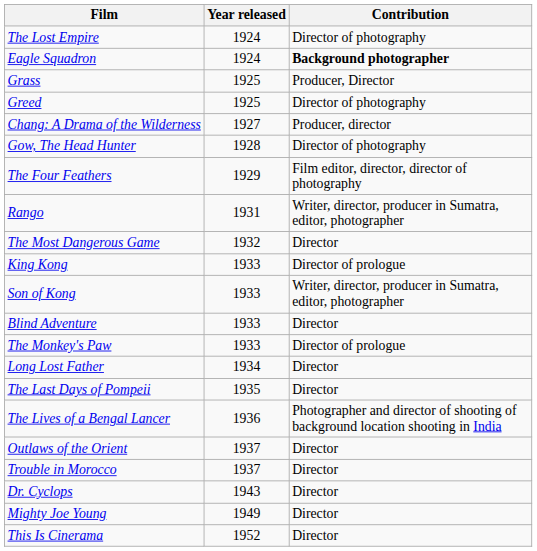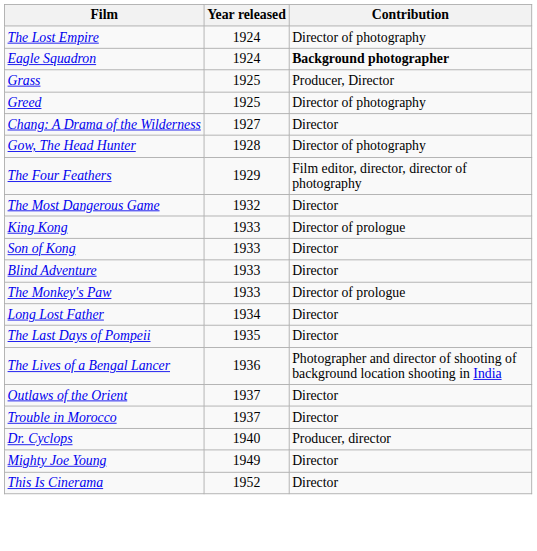Chang: A Drama of the Wilderness | Contribution: Producer, director -> Director
- row: Rango | 1931 | Writer, director, producer in Sumatra, editor, photographer
Son of Kong | Contribution: Writer, director, producer in Sumatra, editor, photographer -> Director
Dr. Cyclops | Year released: 1943 -> 1940
Dr. Cyclops | Contribution: Director -> Producer, director
